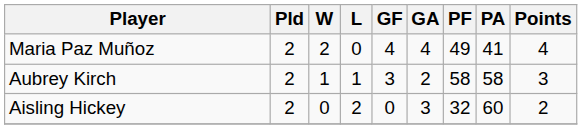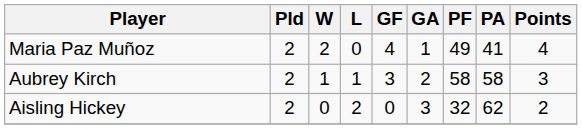Maria Paz Muñoz | GA: 4 -> 1
Aisling Hickey | PA: 60 -> 62
